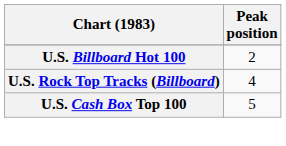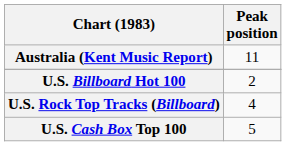+ row: Australia (Kent Music Report) | 11
